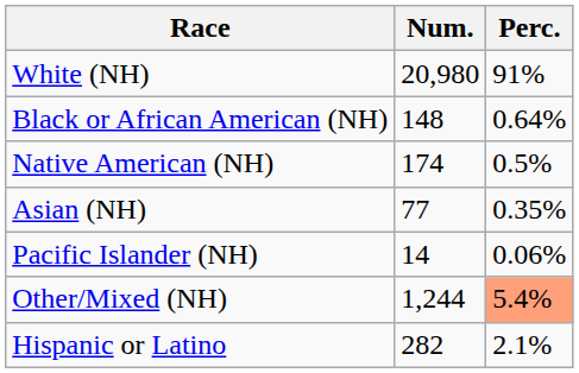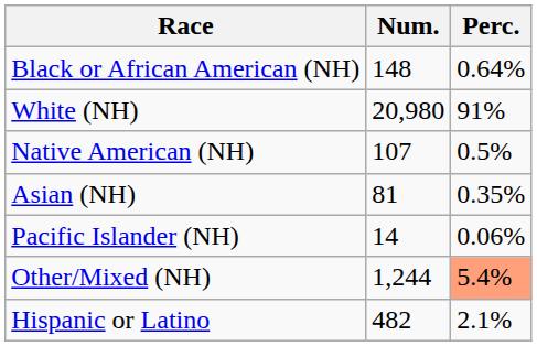rows swapped: White (NH) <-> Black or African American (NH)
Native American (NH) | Num.: 174 -> 107
Asian (NH) | Num.: 77 -> 81
Hispanic or Latino | Num.: 282 -> 482
